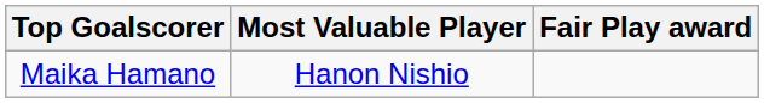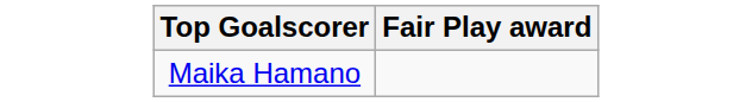- column: Most Valuable Player | Hanon Nishio
